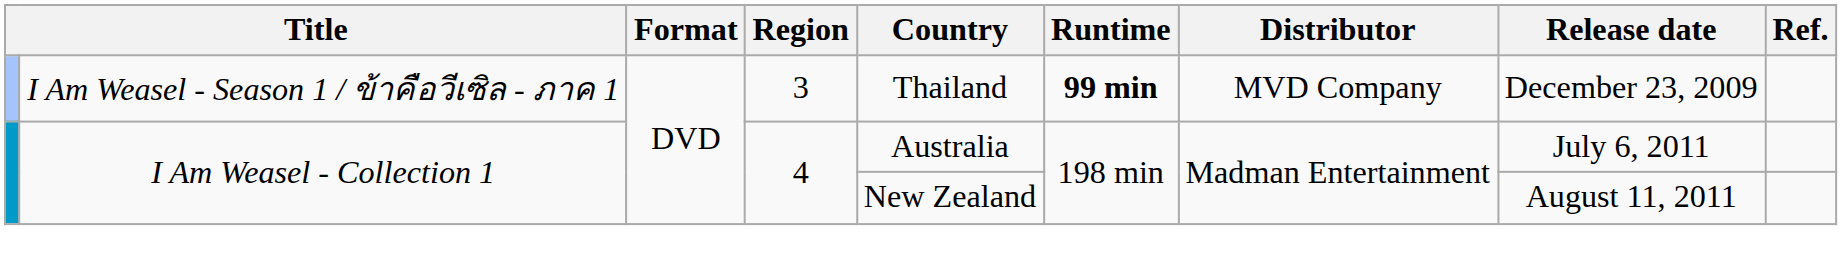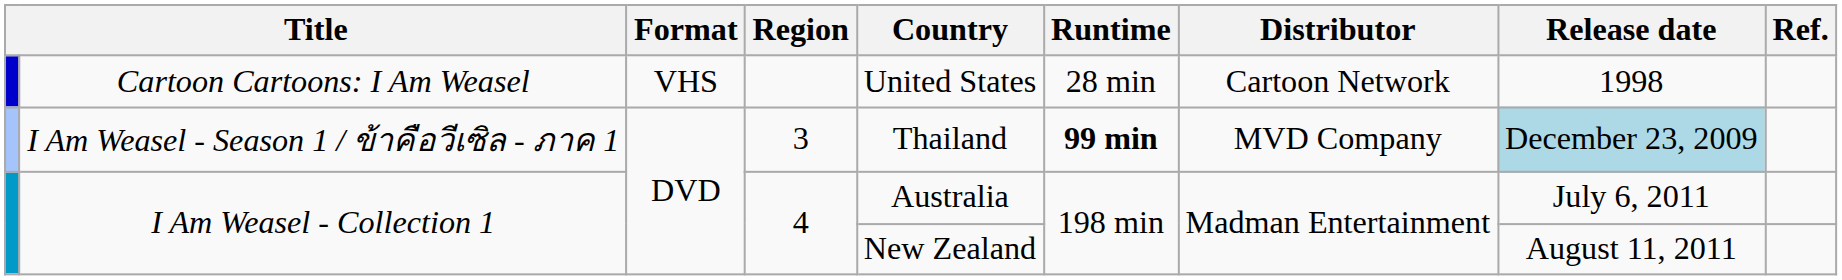+ row: Cartoon Cartoons: I Am Weasel | VHS | United States | 28 min | Cartoon Network | 1998
I Am Weasel - Season 1 / ข้าคือวีเซิล - ภาค 1 | Release date: no background -> lightblue background
